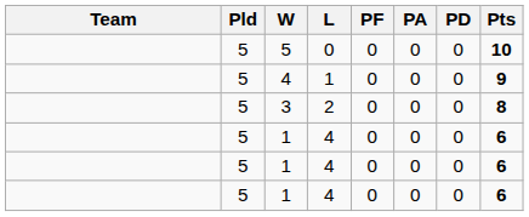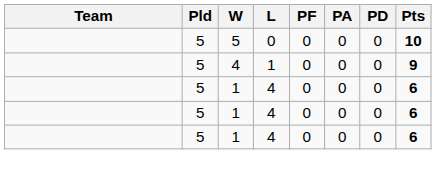- row: 5 | 3 | 2 | 0 | 0 | 0 | 8
